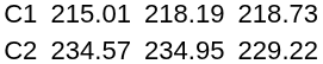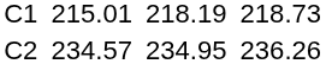C2 | column 7: 229.22 -> 236.26
